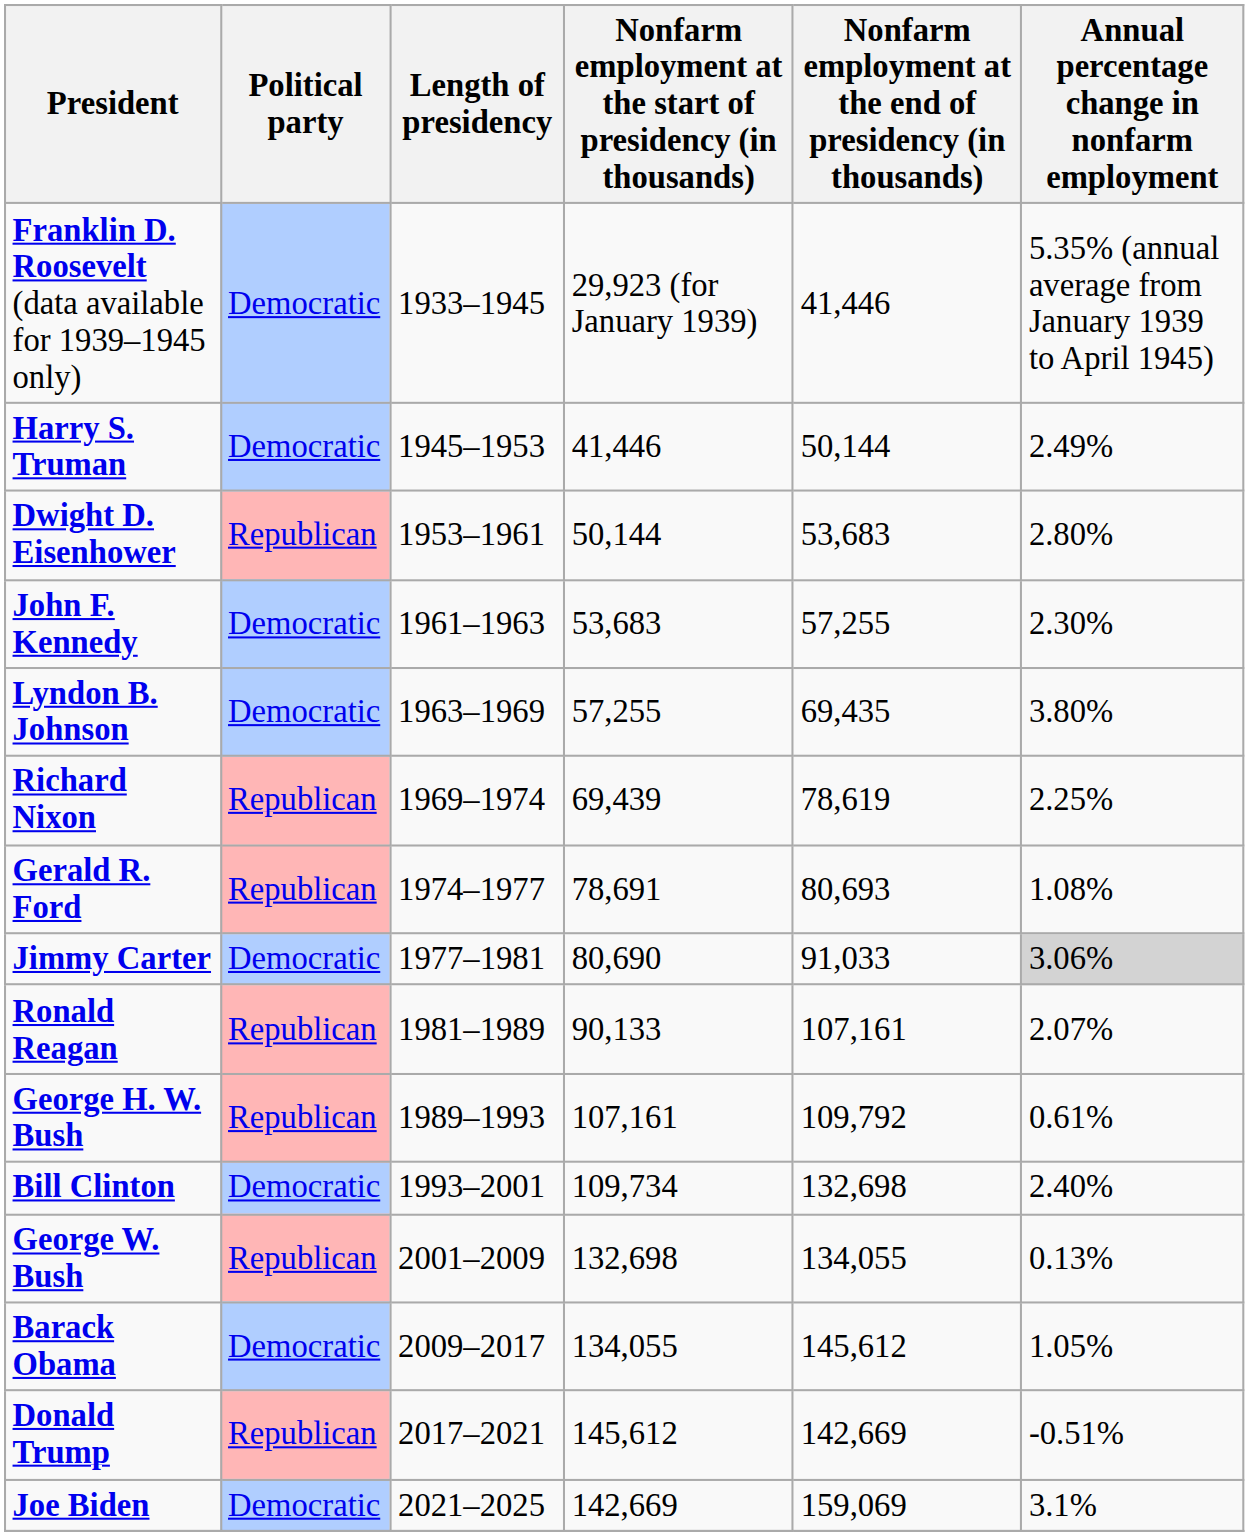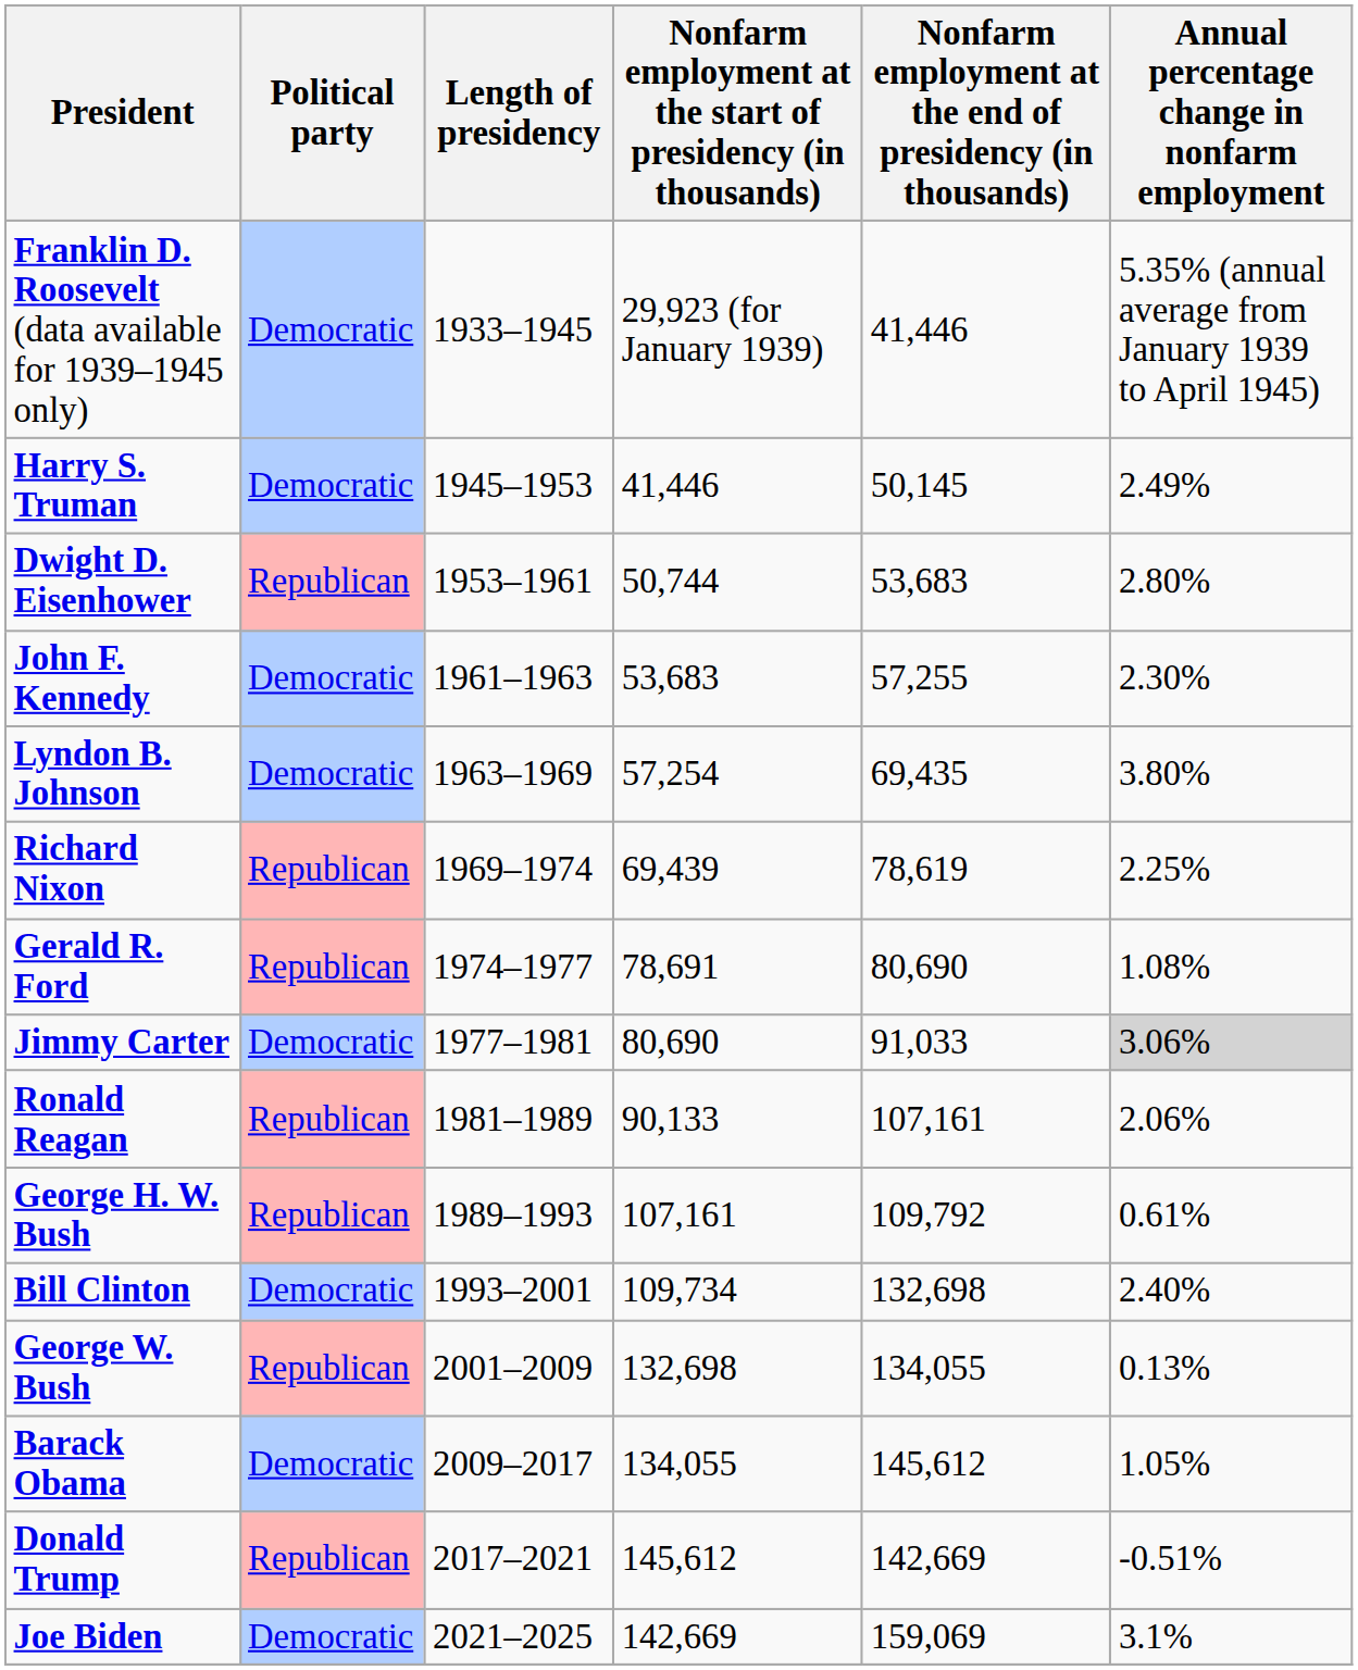Harry S. Truman | Nonfarm employment at the end of presidency (in thousands): 50,144 -> 50,145
Dwight D. Eisenhower | Nonfarm employment at the start of presidency (in thousands): 50,144 -> 50,744
Lyndon B. Johnson | Nonfarm employment at the start of presidency (in thousands): 57,255 -> 57,254
Gerald R. Ford | Nonfarm employment at the end of presidency (in thousands): 80,693 -> 80,690
Ronald Reagan | Annual percentage change in nonfarm employment: 2.07% -> 2.06%
